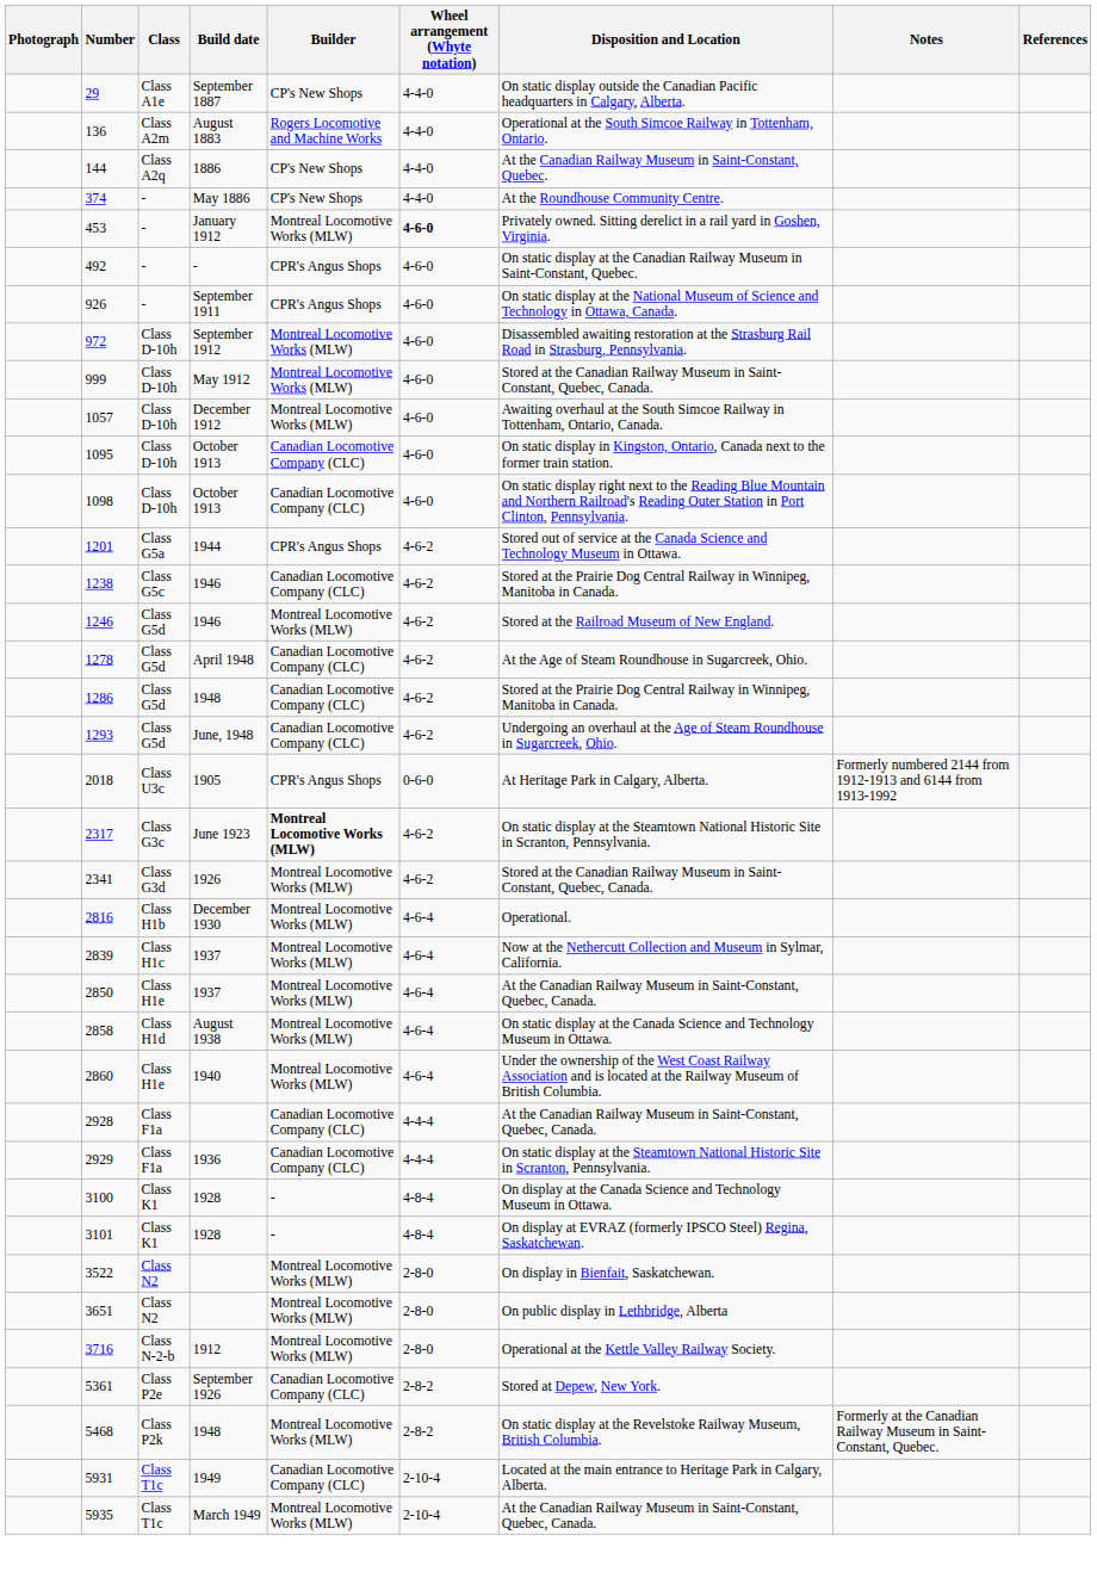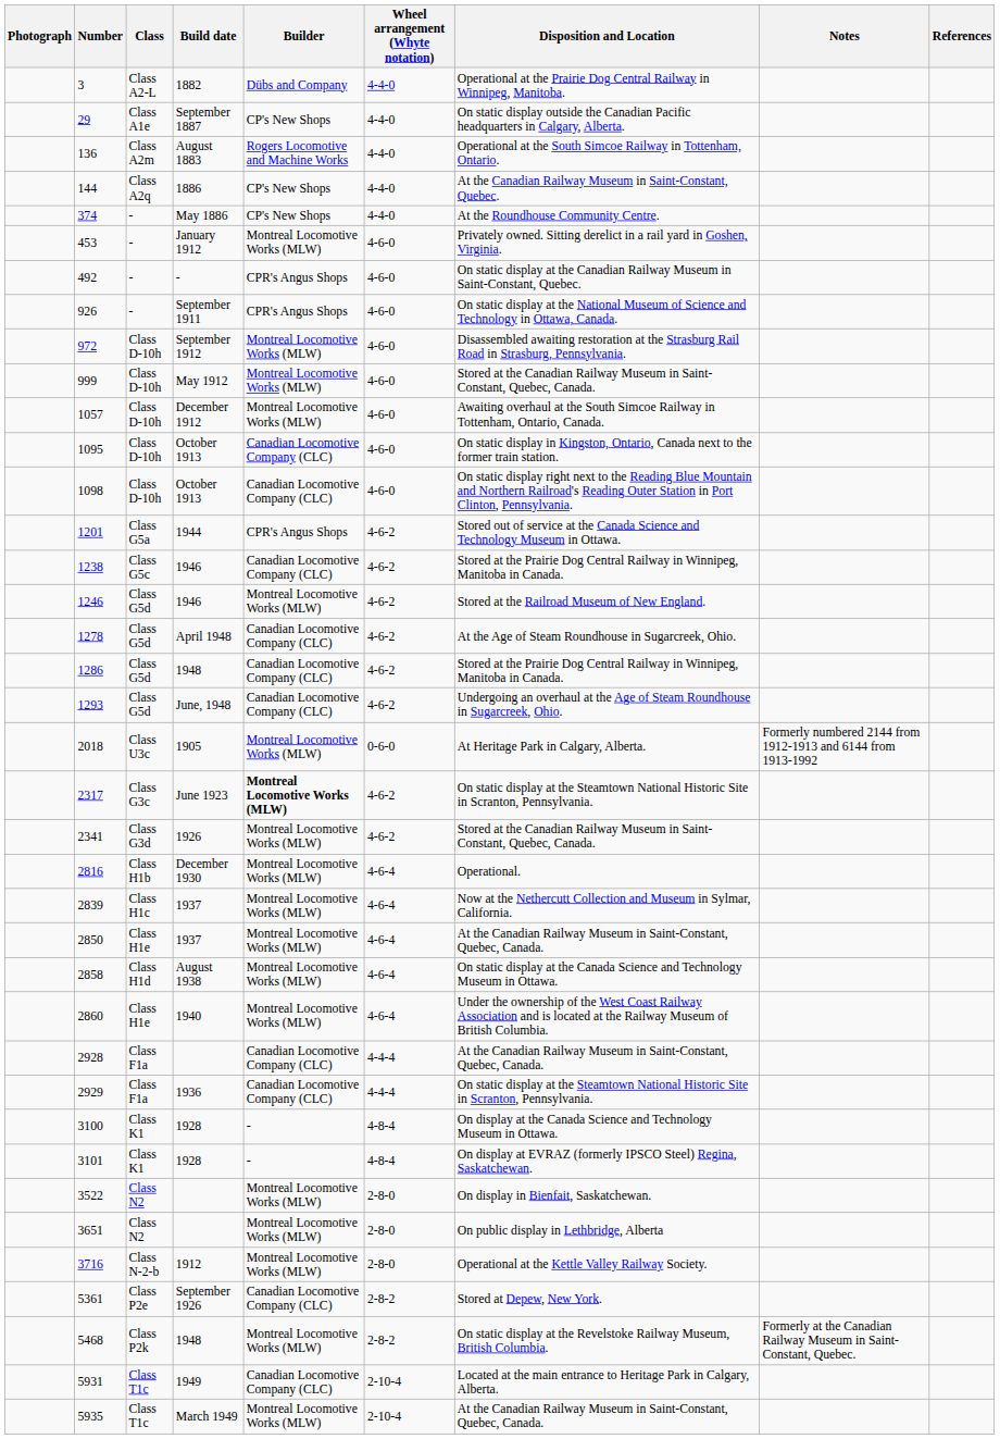+ row: 3 | Class A2-L | 1882 | Dübs and Company | 4-4-0 | Operational at the Prairie Dog Central Railway in Winnipeg, Manitoba.
453 | Wheel arrangement (Whyte notation): bold -> normal
2018 | Builder: CPR's Angus Shops -> Montreal Locomotive Works (MLW)
